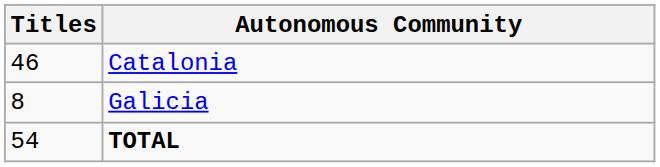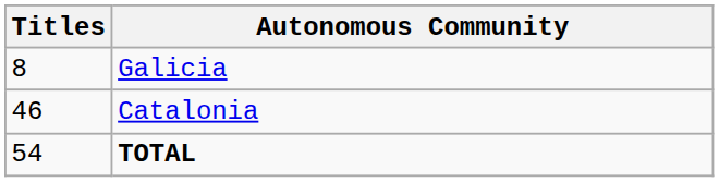rows swapped: Catalonia <-> Galicia
